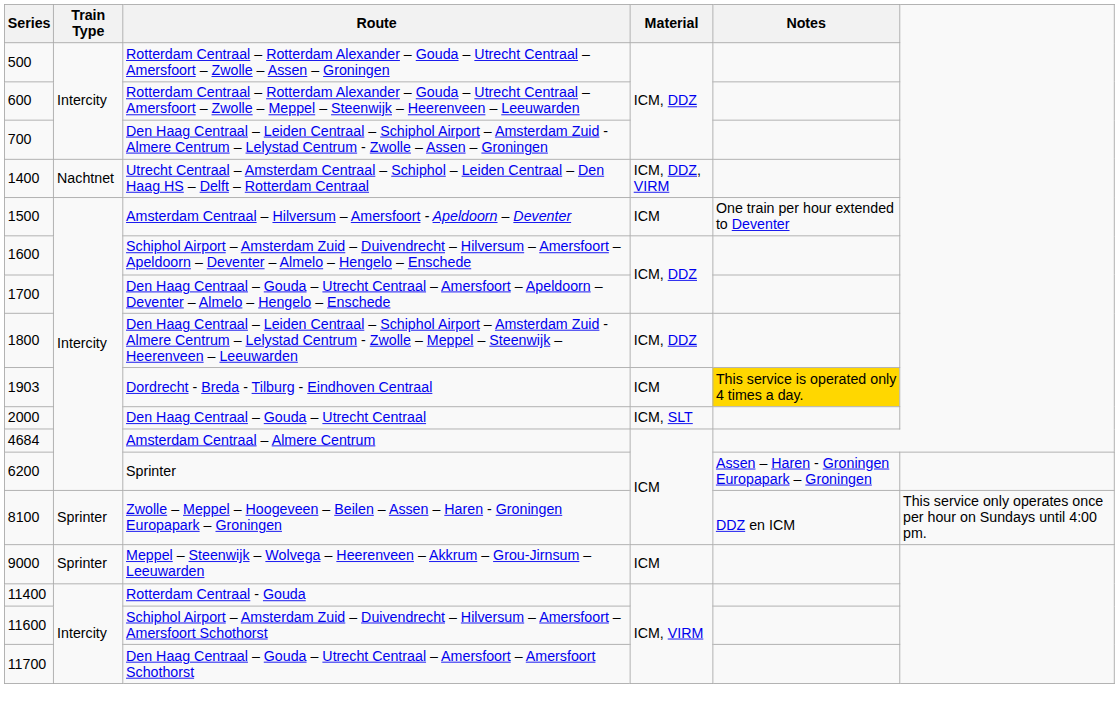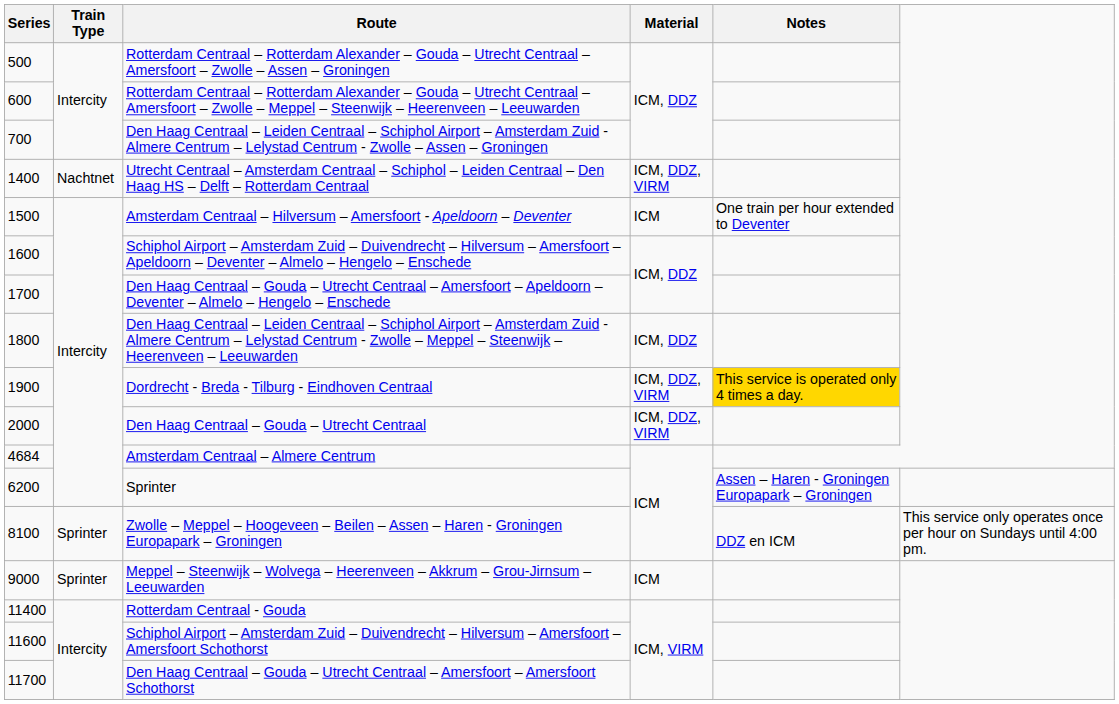Dordrecht - Breda - Tilburg - Eindhoven Centraal | Series: 1903 -> 1900
Dordrecht - Breda - Tilburg - Eindhoven Centraal | Material: ICM -> ICM, DDZ, VIRM
Den Haag Centraal – Gouda – Utrecht Centraal | Material: ICM, SLT -> ICM, DDZ, VIRM
